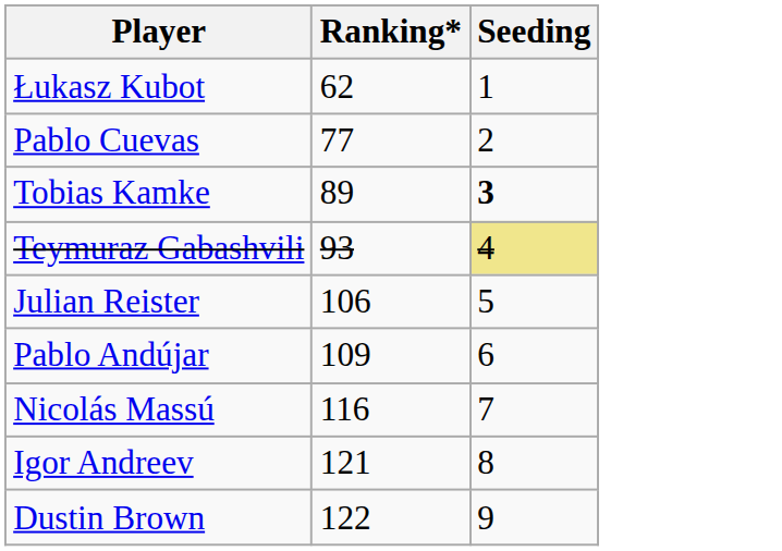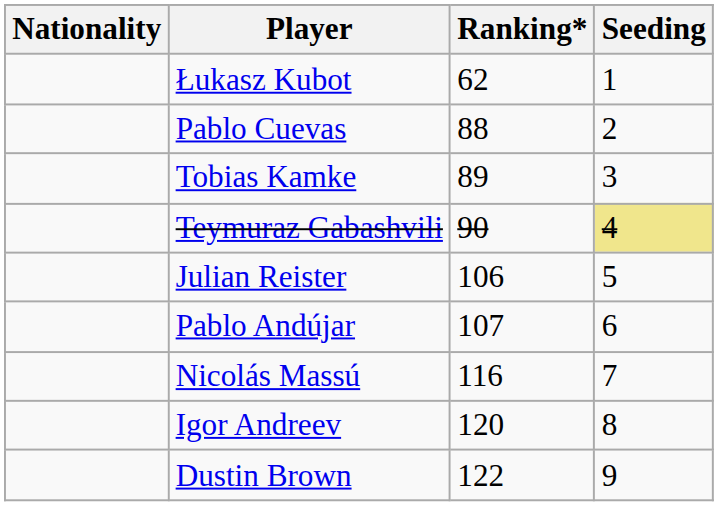+ column: Nationality
Pablo Cuevas | Ranking*: 77 -> 88
Tobias Kamke | Seeding: bold -> normal
Teymuraz Gabashvili | Ranking*: 93 -> 90
Pablo Andújar | Ranking*: 109 -> 107
Igor Andreev | Ranking*: 121 -> 120
